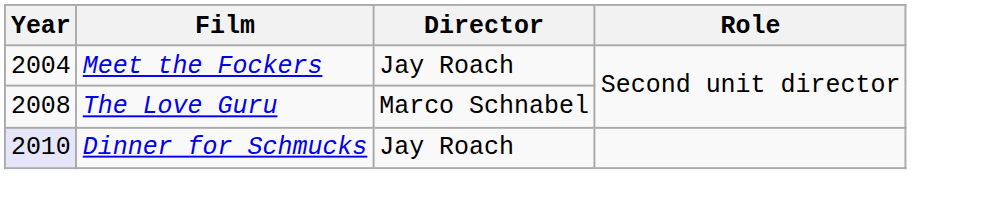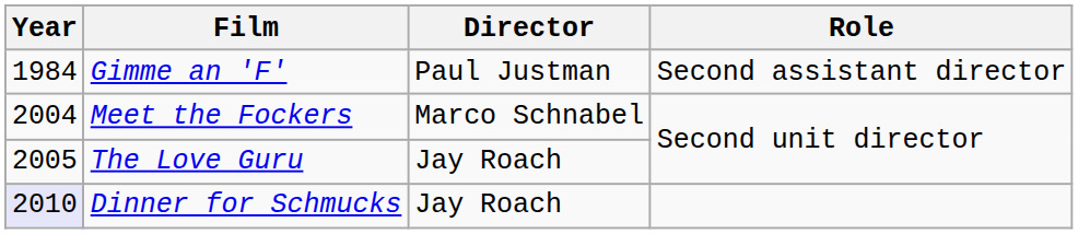+ row: 1984 | Gimme an 'F' | Paul Justman | Second assistant director
Meet the Fockers | Director: Jay Roach -> Marco Schnabel
The Love Guru | Year: 2008 -> 2005
The Love Guru | Director: Marco Schnabel -> Jay Roach
